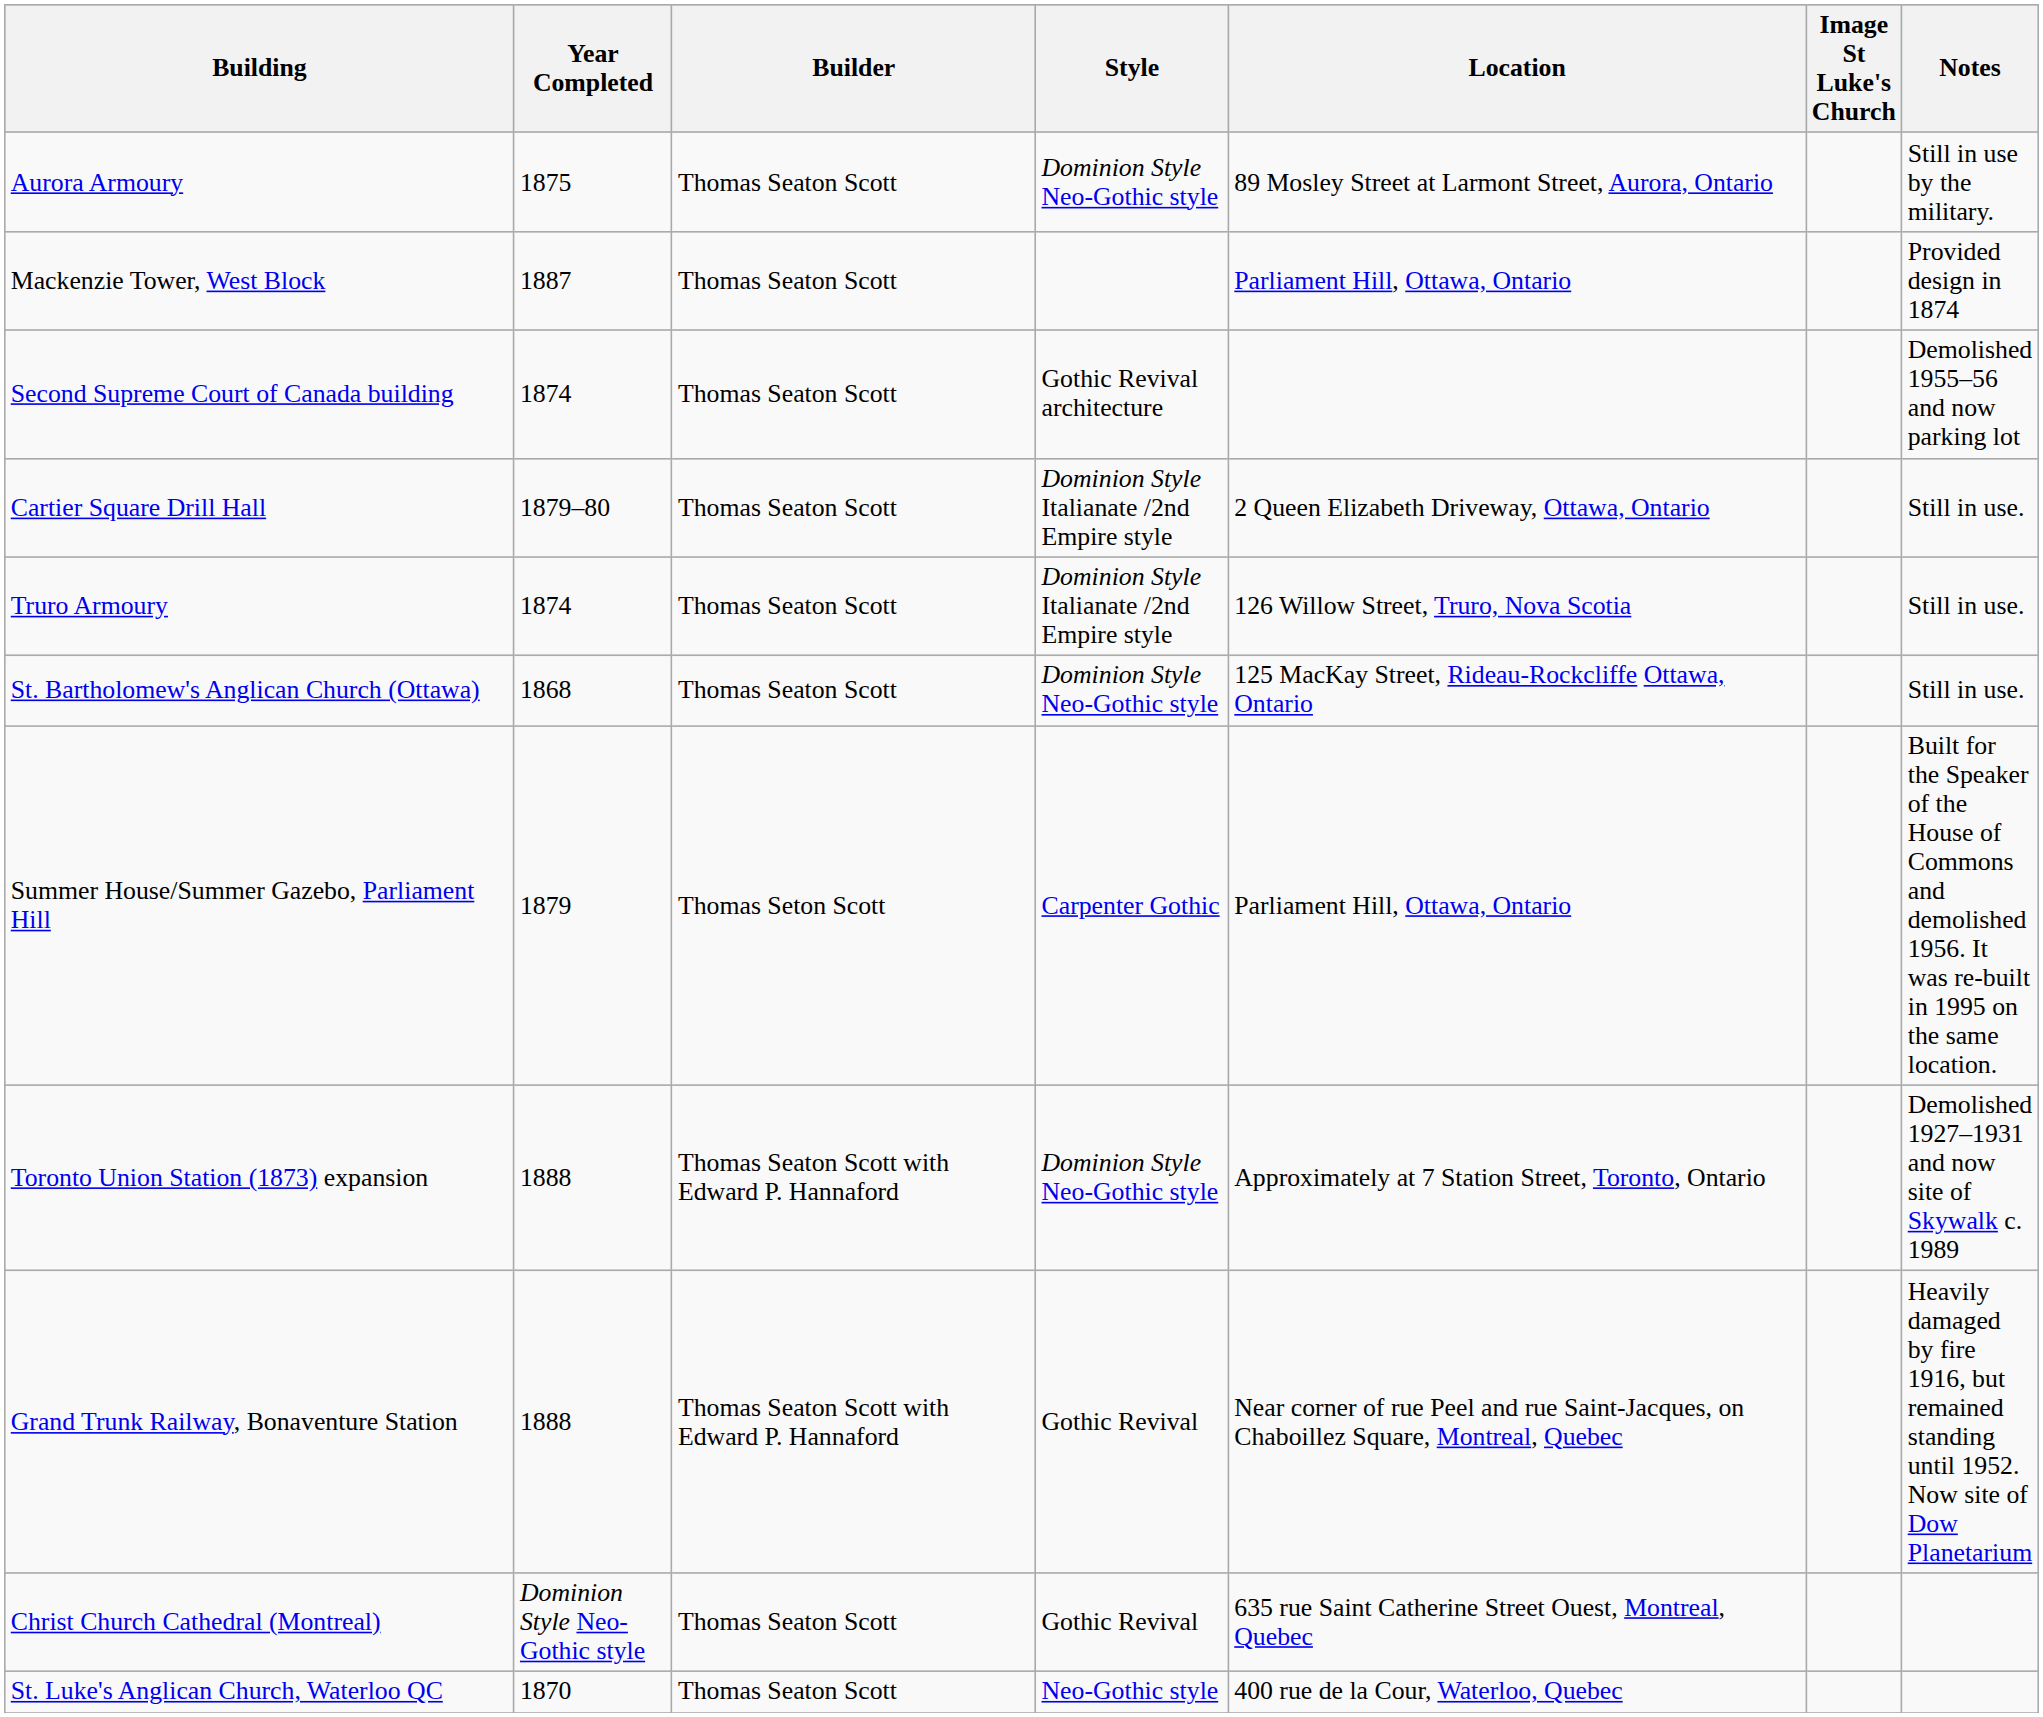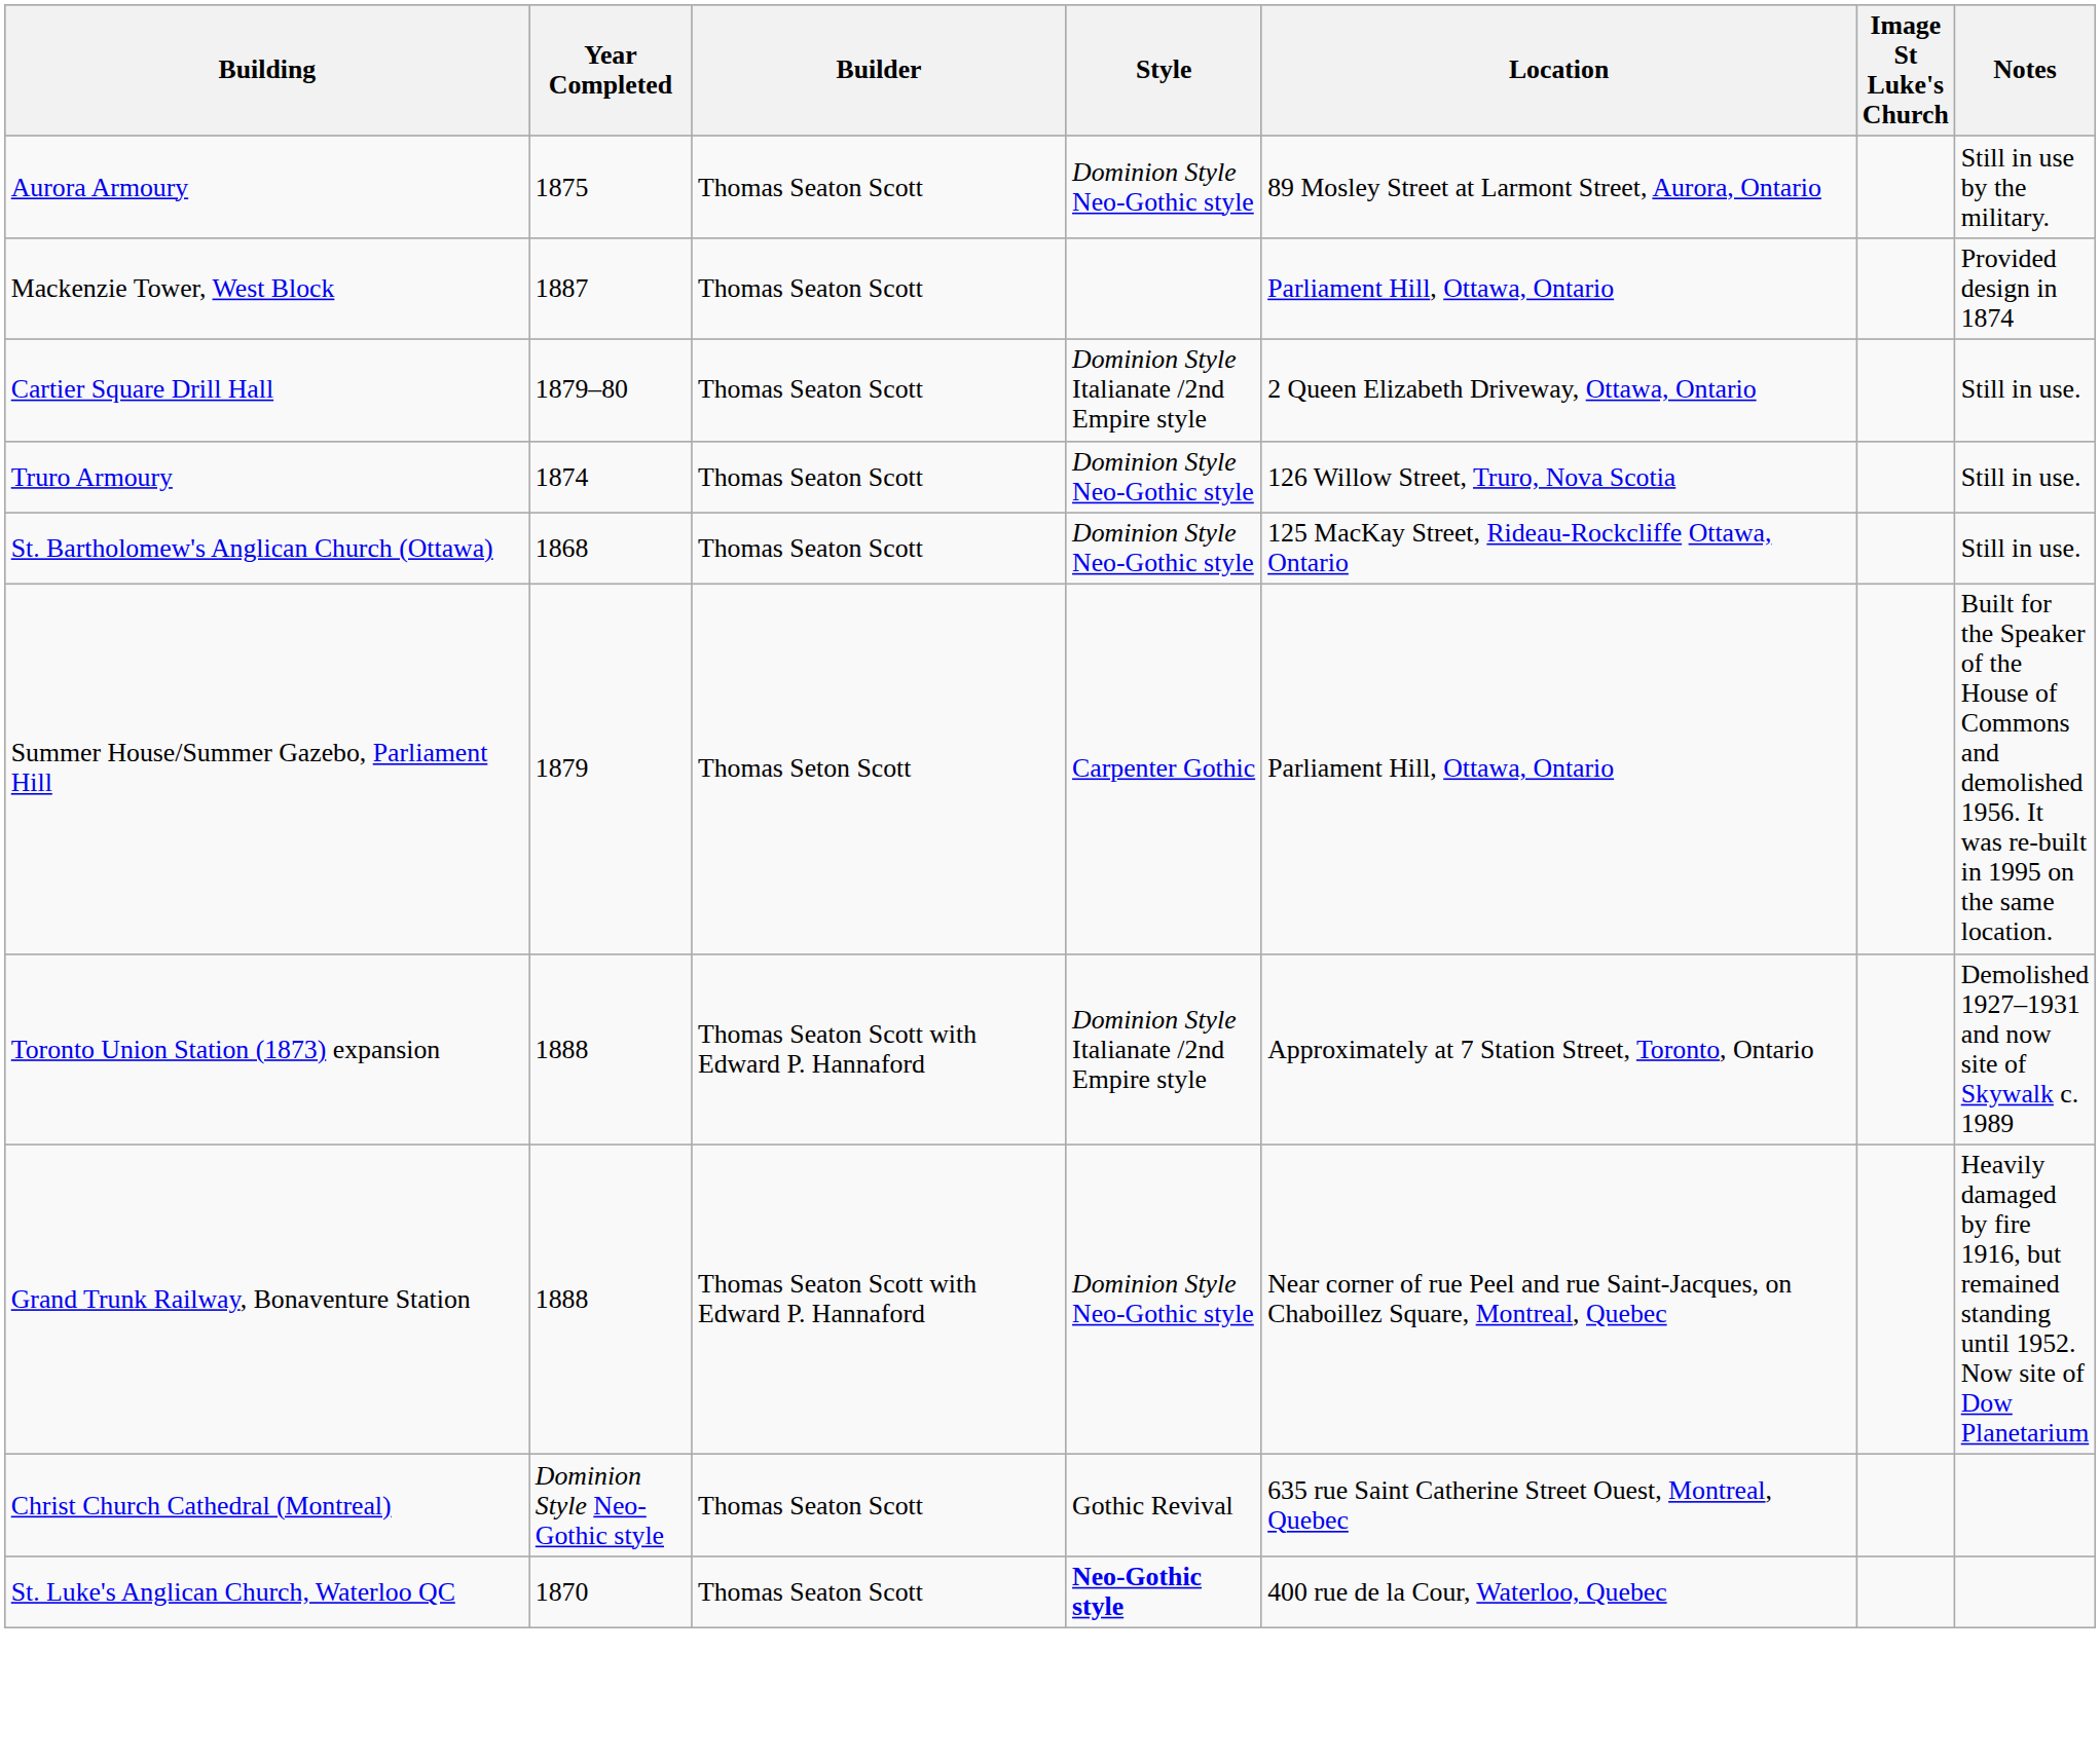- row: Second Supreme Court of Canada building | 1874 | Thomas Seaton Scott | Gothic Revival architecture | Demolished 1955–56 and now parking lot
Truro Armoury | Style: Dominion Style Italianate /2nd Empire style -> Dominion Style Neo-Gothic style
Toronto Union Station (1873) expansion | Style: Dominion Style Neo-Gothic style -> Dominion Style Italianate /2nd Empire style
Grand Trunk Railway, Bonaventure Station | Style: Gothic Revival -> Dominion Style Neo-Gothic style
St. Luke's Anglican Church, Waterloo QC | Style: normal -> bold
